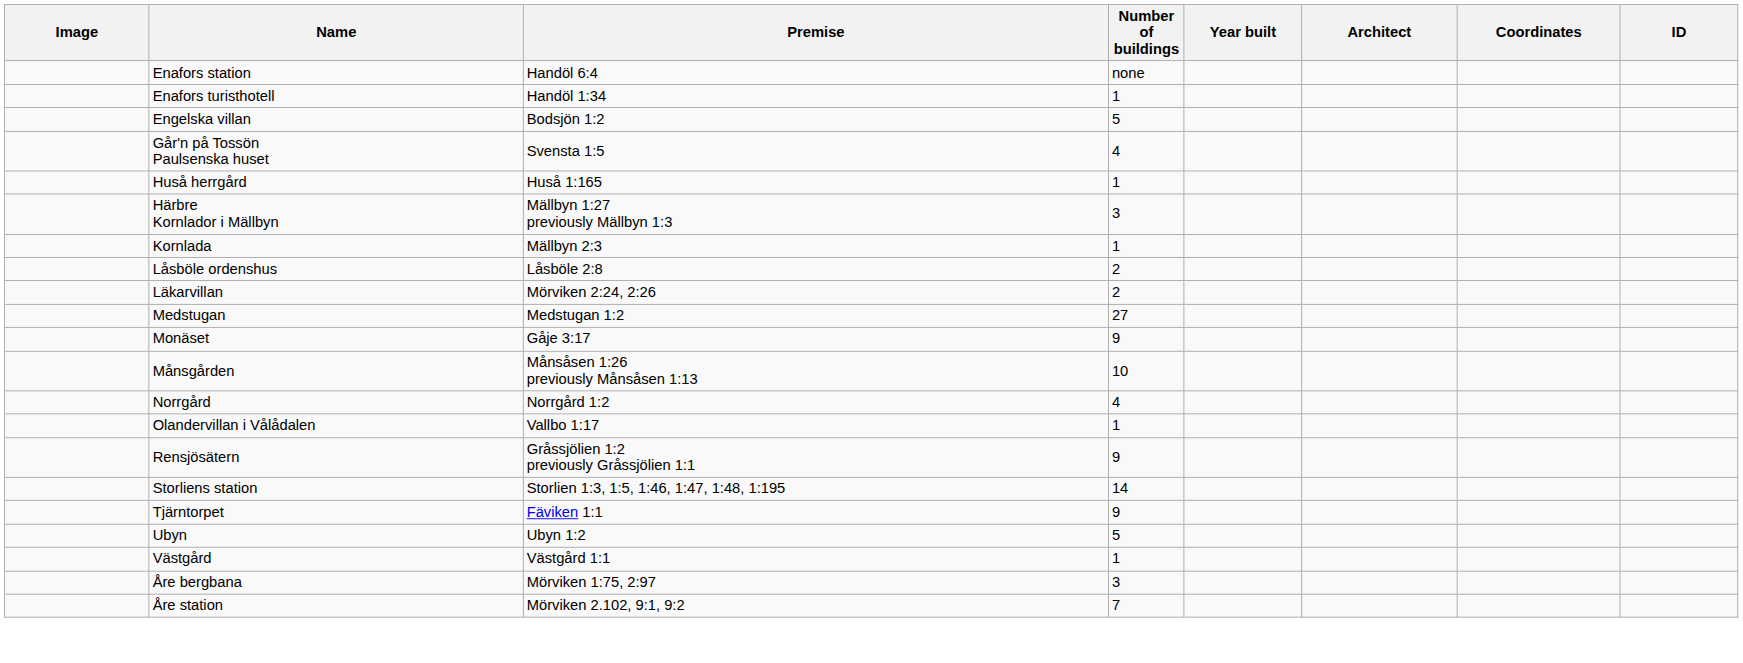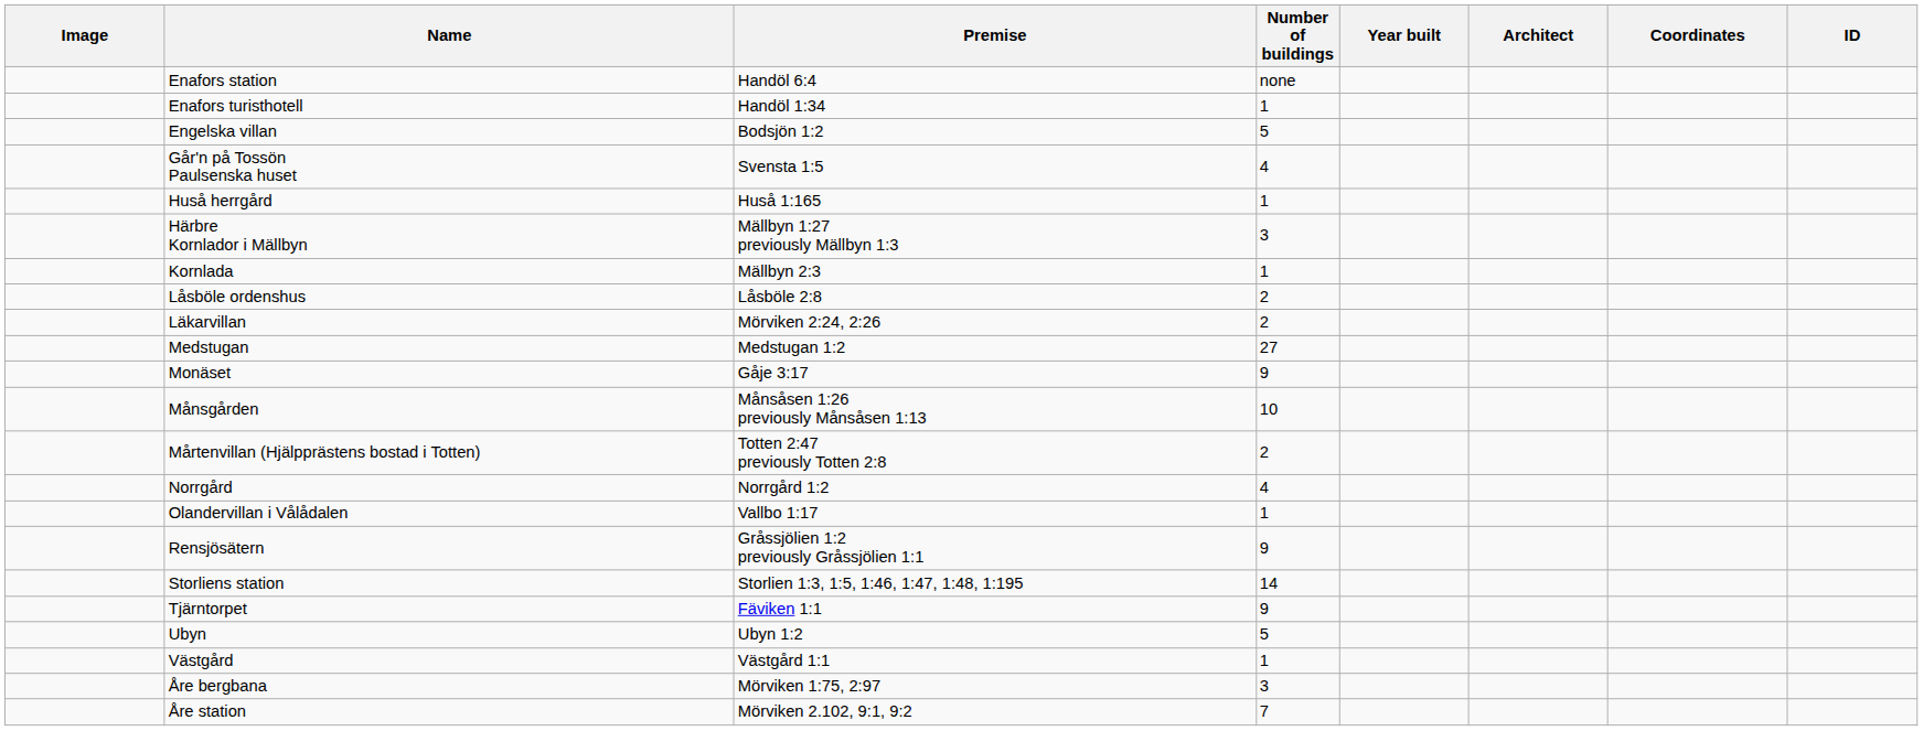+ row: Mårtenvillan (Hjälpprästens bostad i Totten) | Totten 2:47 previously Totten 2:8 | 2
